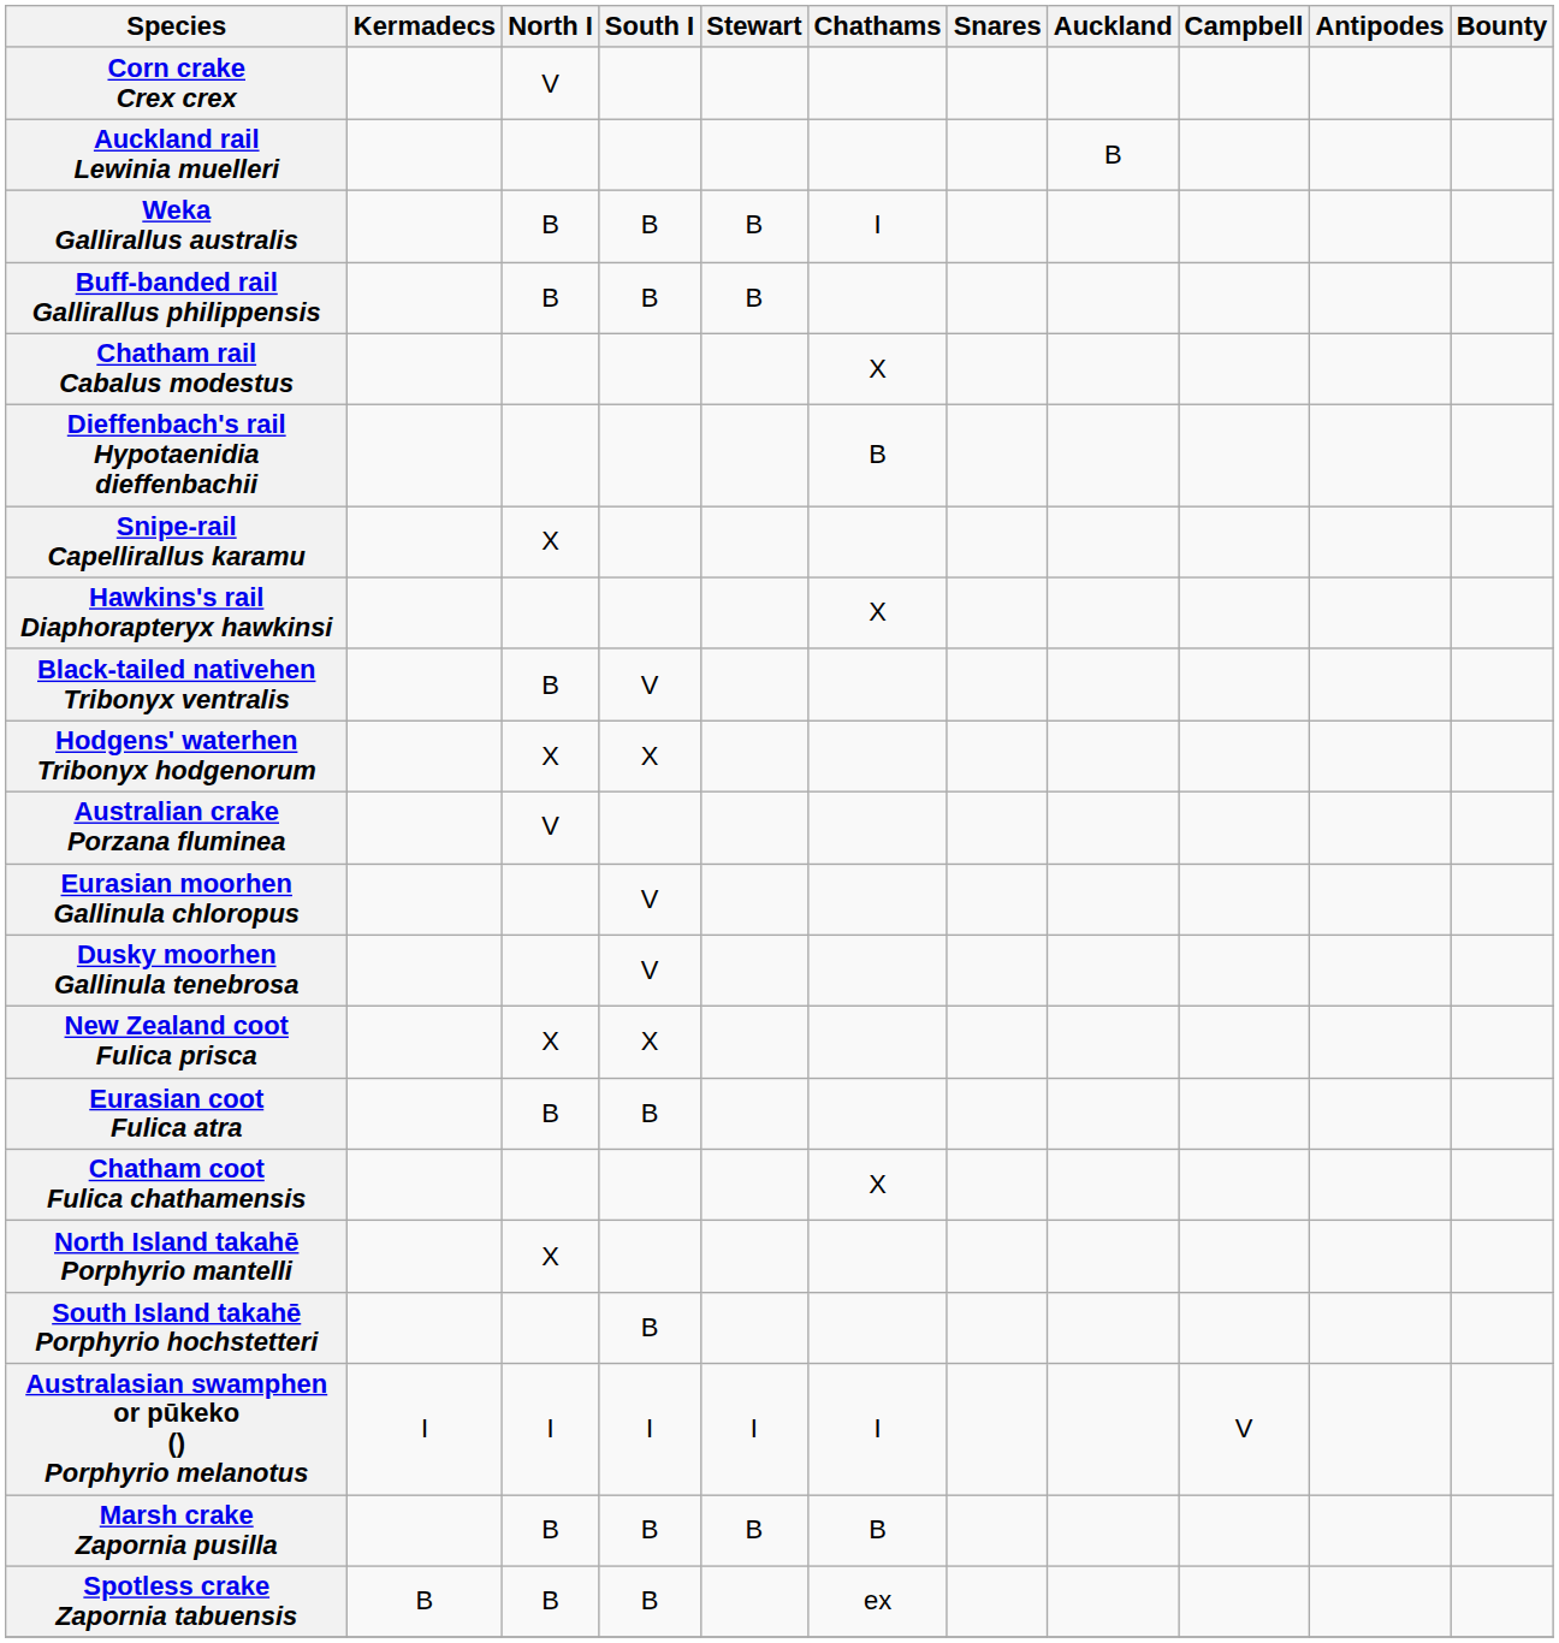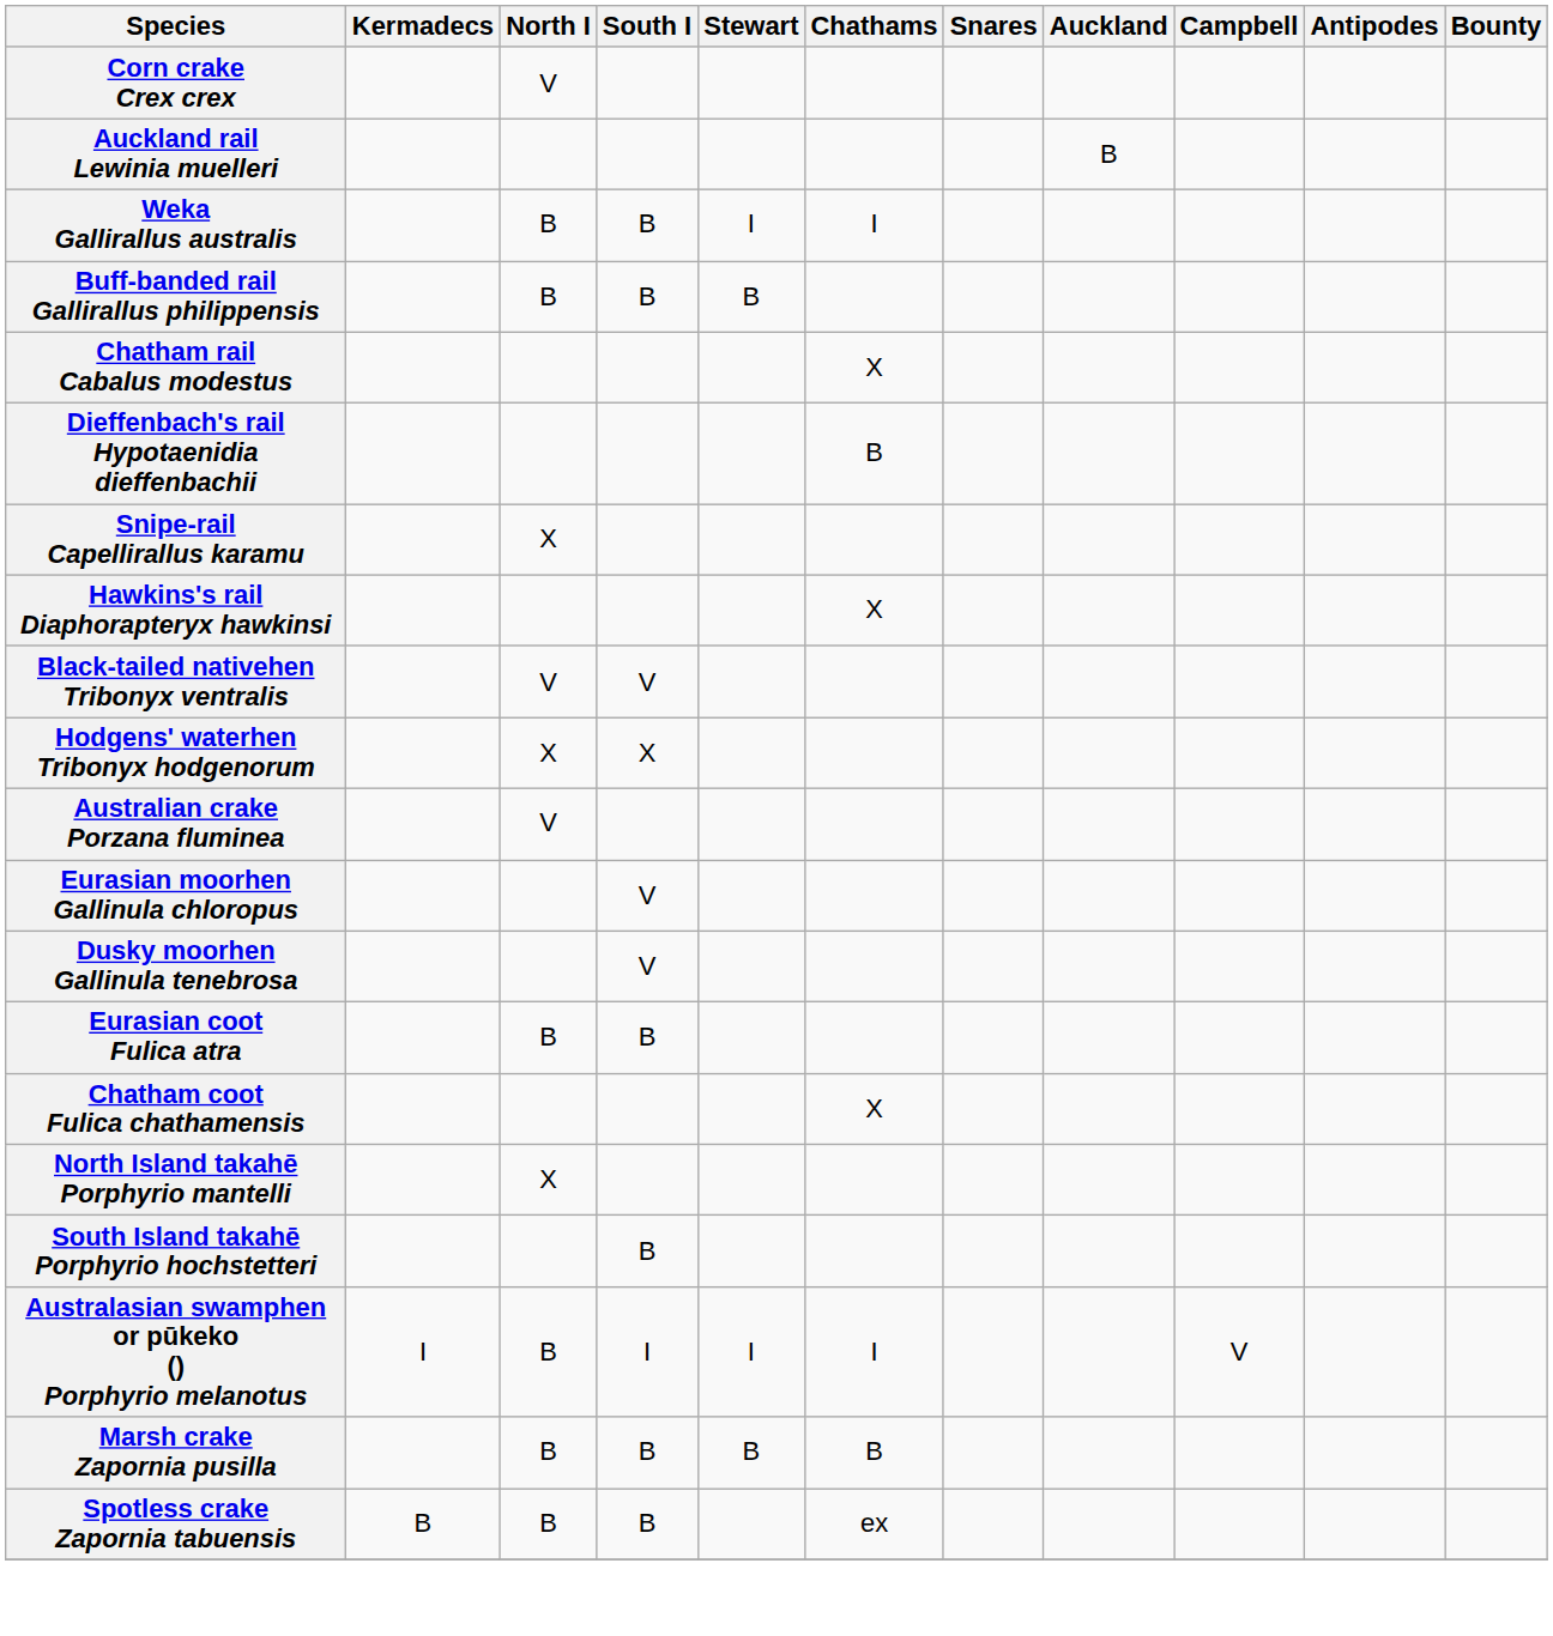Weka Gallirallus australis | Stewart: B -> I
Black-tailed nativehen Tribonyx ventralis | North I: B -> V
- row: New Zealand coot Fulica prisca | X | X
Australasian swamphen or pūkeko () Porphyrio melanotus | North I: I -> B
